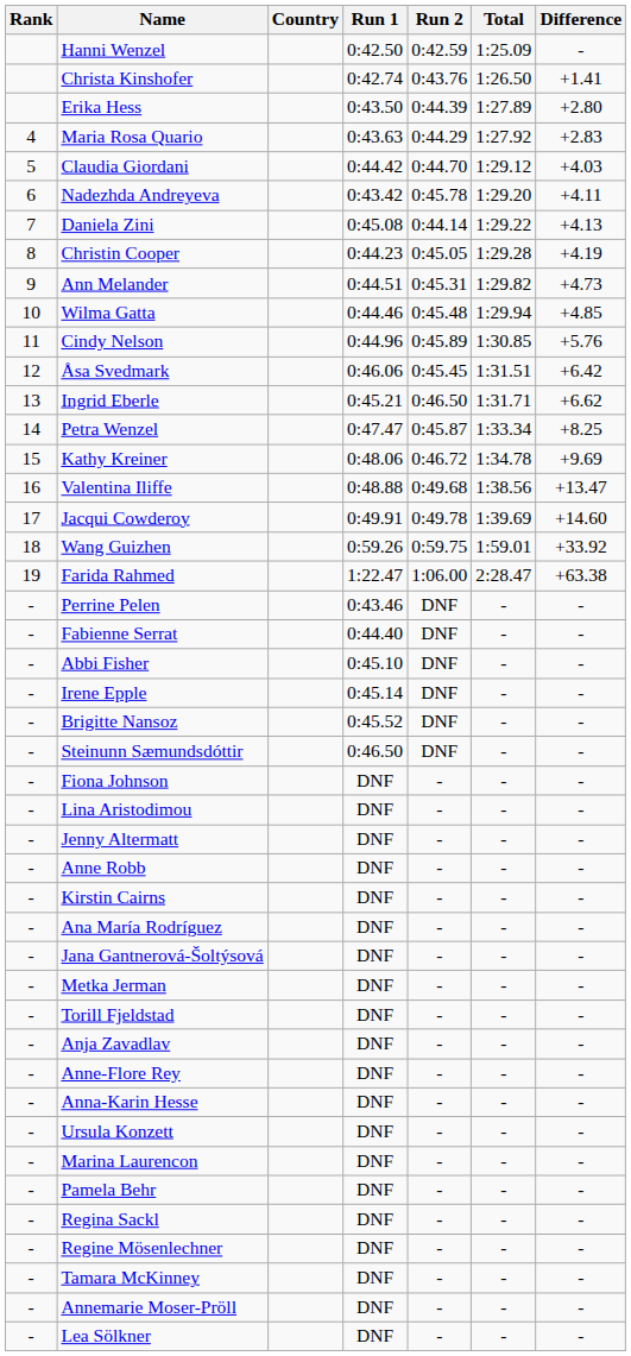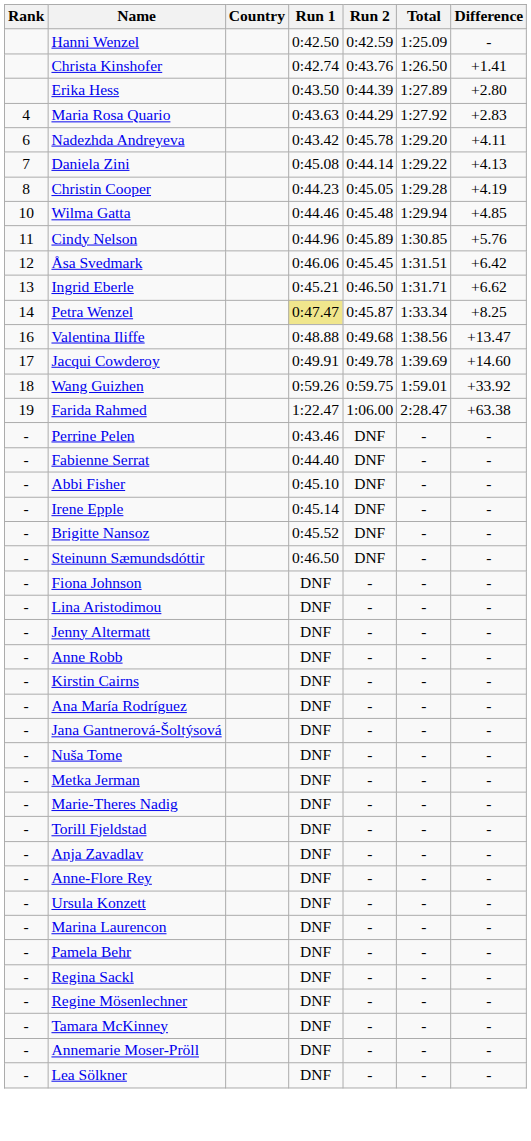- row: 5 | Claudia Giordani | 0:44.42 | 0:44.70 | 1:29.12 | +4.03
- row: 9 | Ann Melander | 0:44.51 | 0:45.31 | 1:29.82 | +4.73
Petra Wenzel | Run 1: no background -> khaki background
- row: 15 | Kathy Kreiner | 0:48.06 | 0:46.72 | 1:34.78 | +9.69
+ row: - | Nuša Tome | DNF | - | - | -
+ row: - | Marie-Theres Nadig | DNF | - | - | -
- row: - | Anna-Karin Hesse | DNF | - | - | -
